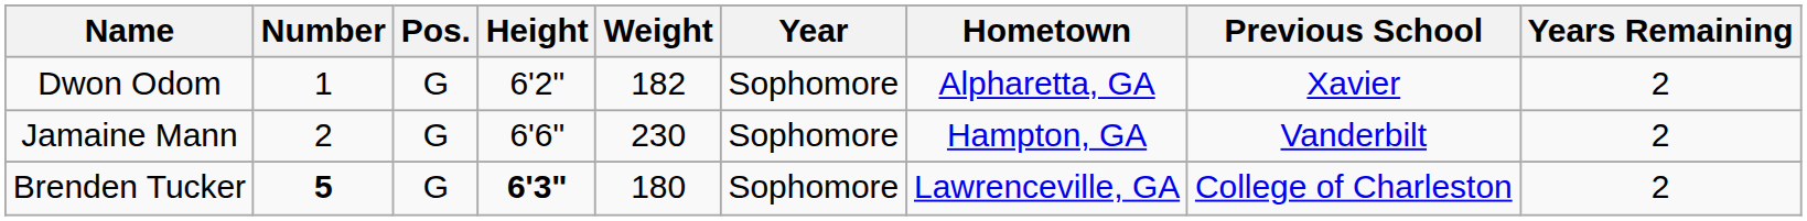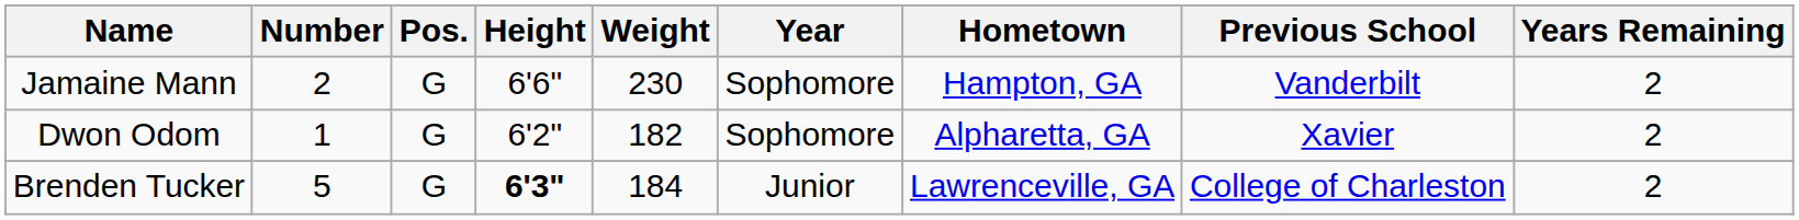rows swapped: Dwon Odom <-> Jamaine Mann
Brenden Tucker | Number: bold -> normal
Brenden Tucker | Weight: 180 -> 184
Brenden Tucker | Year: Sophomore -> Junior
